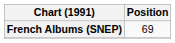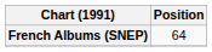French Albums (SNEP) | Position: 69 -> 64
